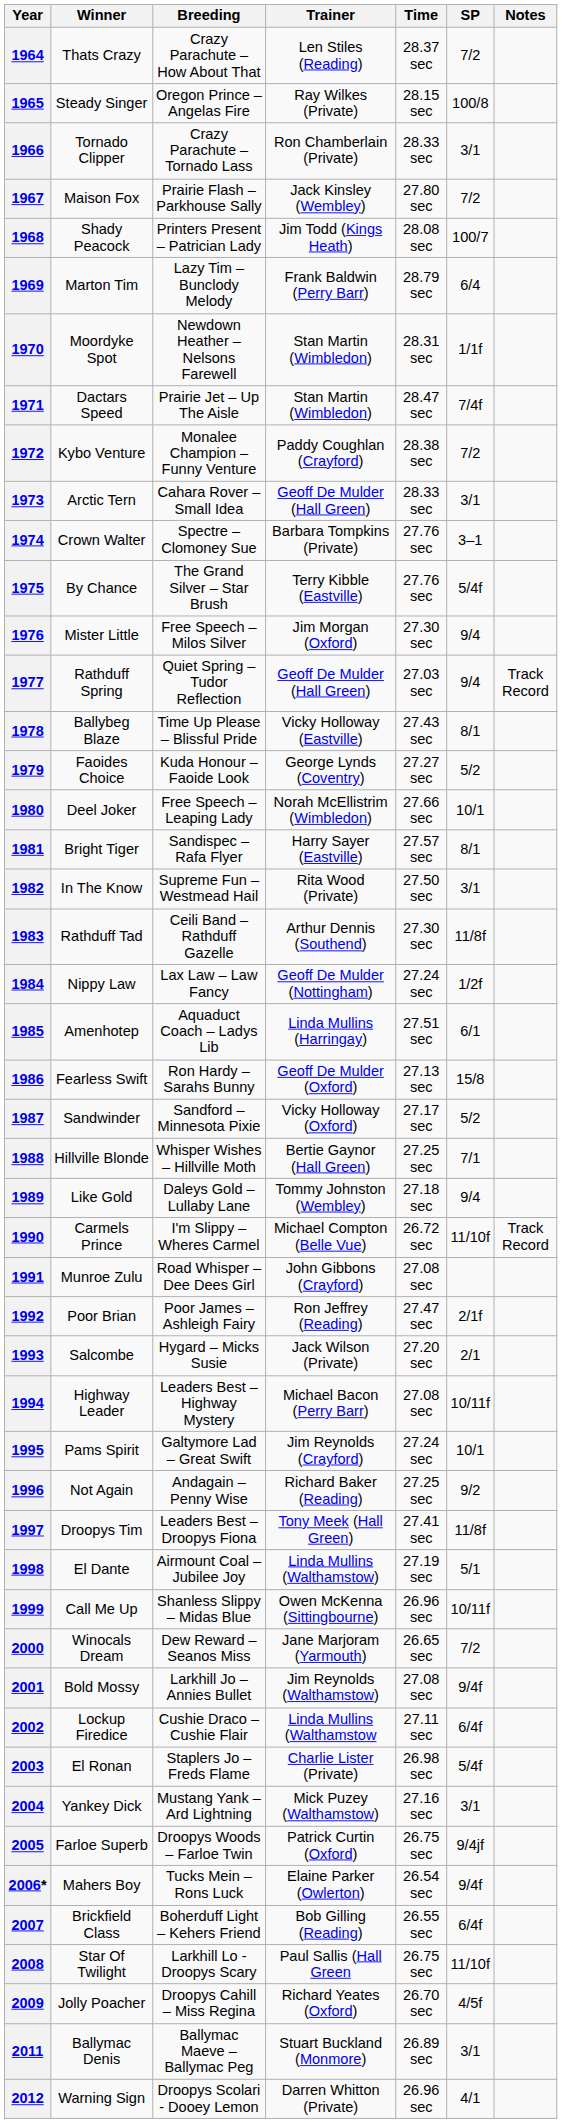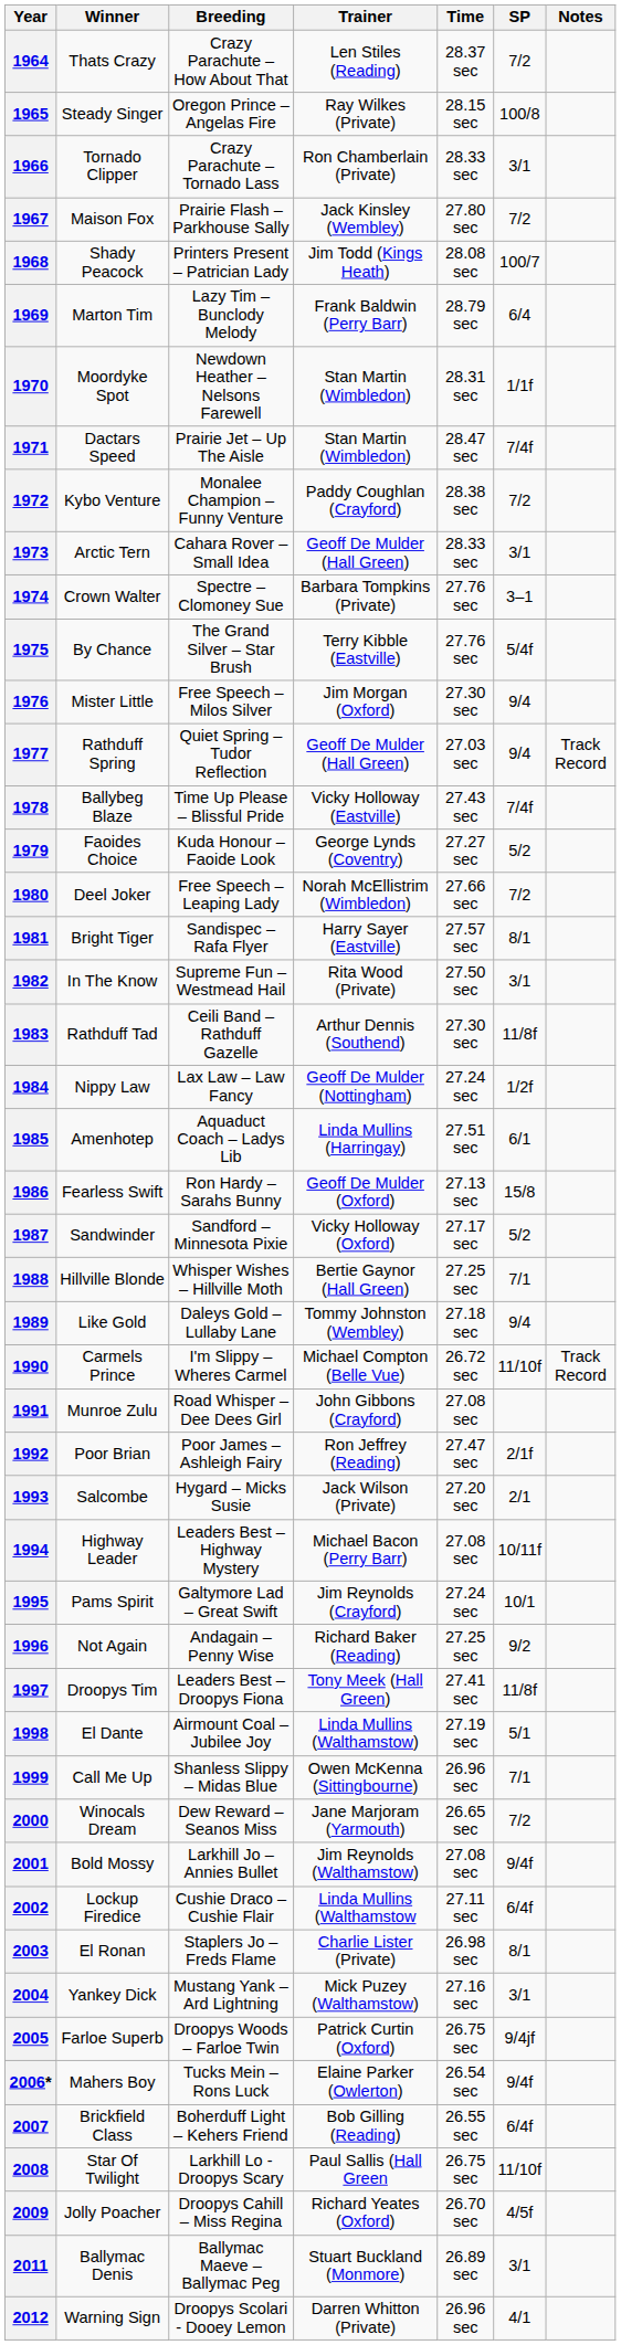1978 | SP: 8/1 -> 7/4f
1980 | SP: 10/1 -> 7/2
1999 | SP: 10/11f -> 7/1
2003 | SP: 5/4f -> 8/1
